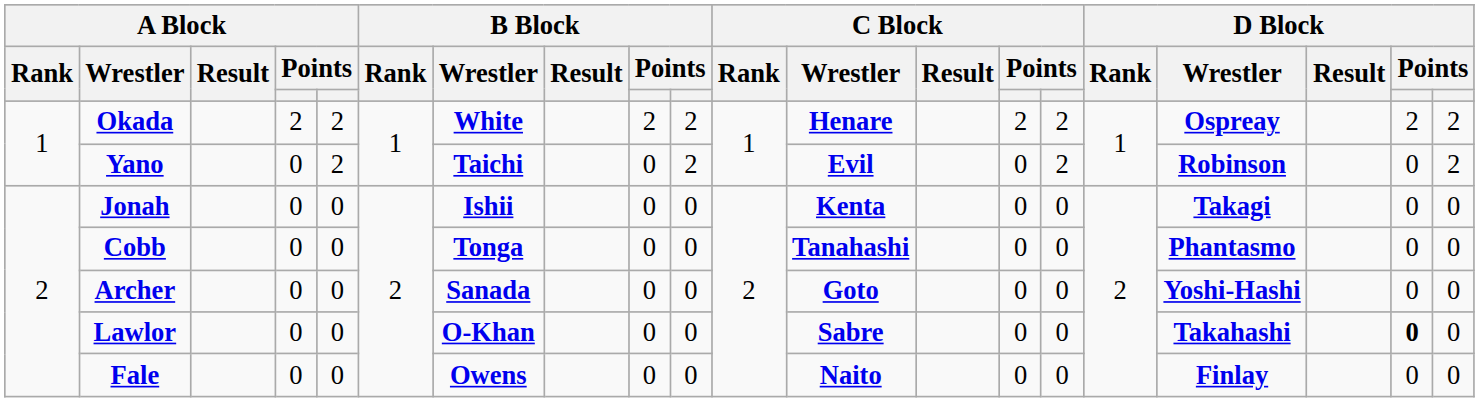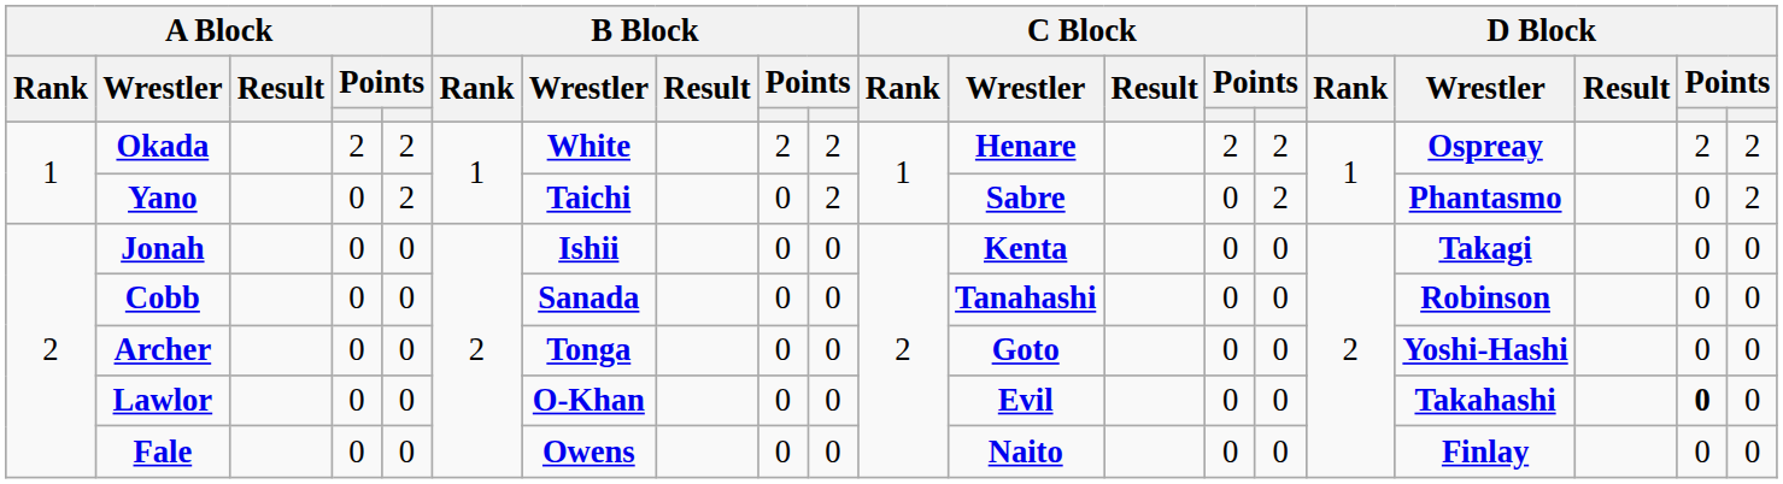Yano | C Block / Wrestler: Evil -> Sabre
Yano | D Block / Wrestler: Robinson -> Phantasmo
Cobb | B Block / Wrestler: Tonga -> Sanada
Cobb | D Block / Wrestler: Phantasmo -> Robinson
Archer | B Block / Wrestler: Sanada -> Tonga
Lawlor | C Block / Wrestler: Sabre -> Evil
